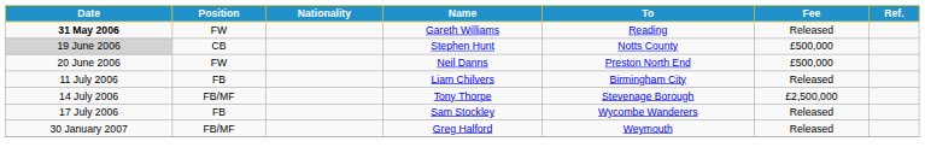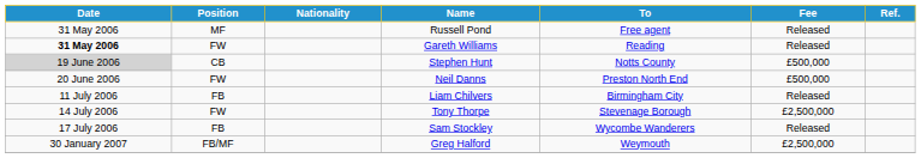+ row: 31 May 2006 | MF | Russell Pond | Free agent | Released
Tony Thorpe | Position: FB/MF -> FW
Greg Halford | Fee: Released -> £2,500,000
